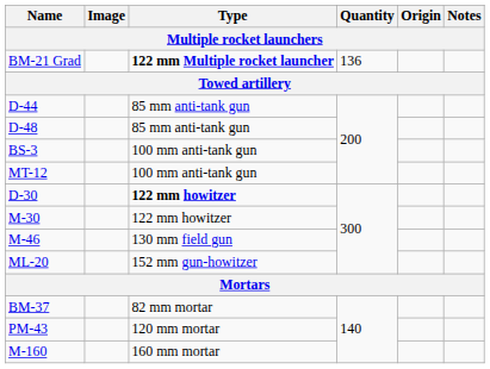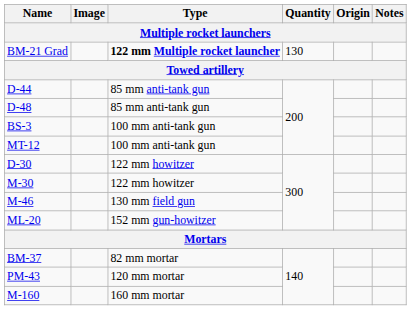BM-21 Grad | Quantity: 136 -> 130
D-30 | Type: bold -> normal
